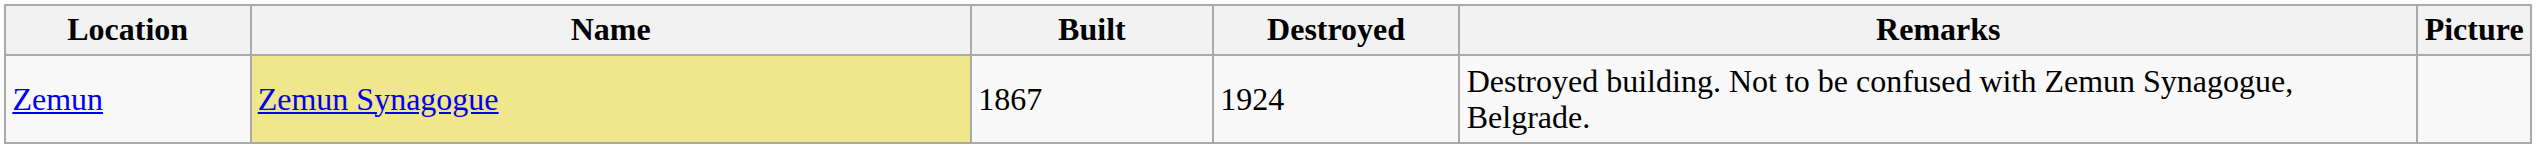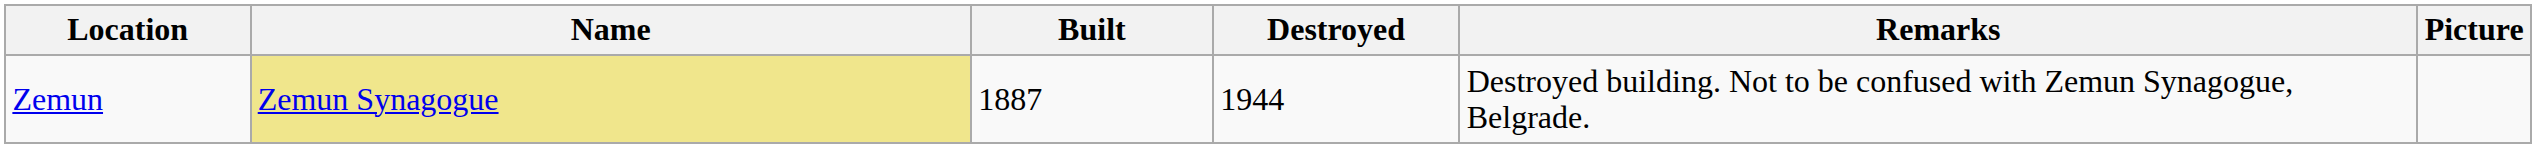Zemun | Built: 1867 -> 1887
Zemun | Destroyed: 1924 -> 1944
